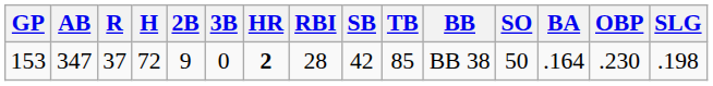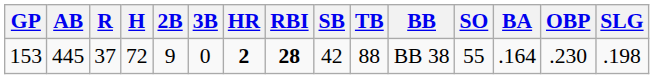153 | AB: 347 -> 445
153 | RBI: normal -> bold
153 | TB: 85 -> 88
153 | SO: 50 -> 55
